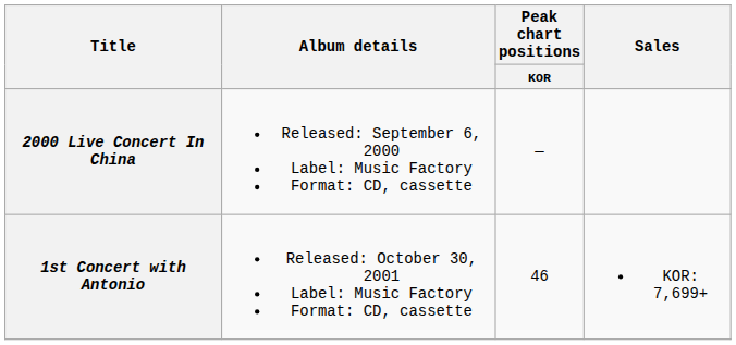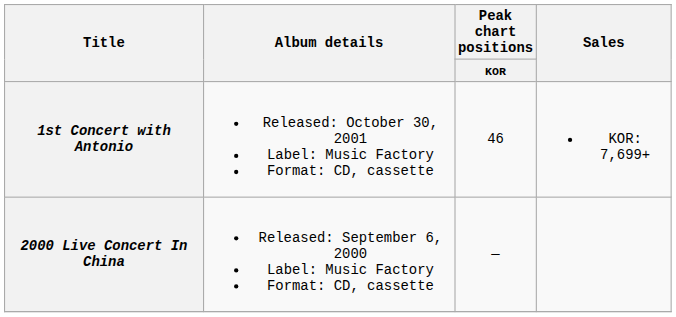rows swapped: 2000 Live Concert In China <-> 1st Concert with Antonio
